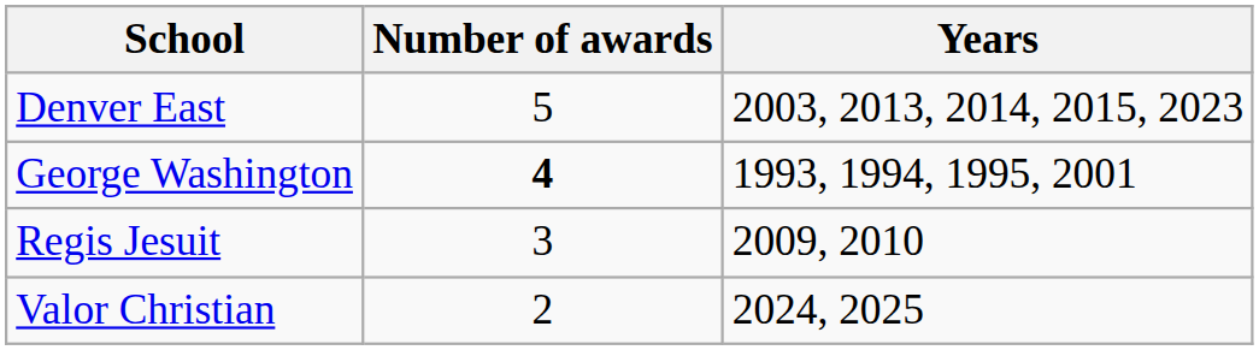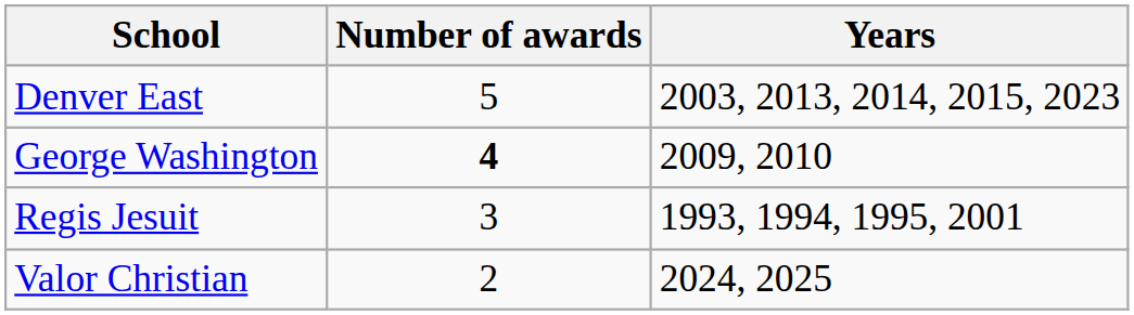George Washington | Years: 1993, 1994, 1995, 2001 -> 2009, 2010
Regis Jesuit | Years: 2009, 2010 -> 1993, 1994, 1995, 2001
